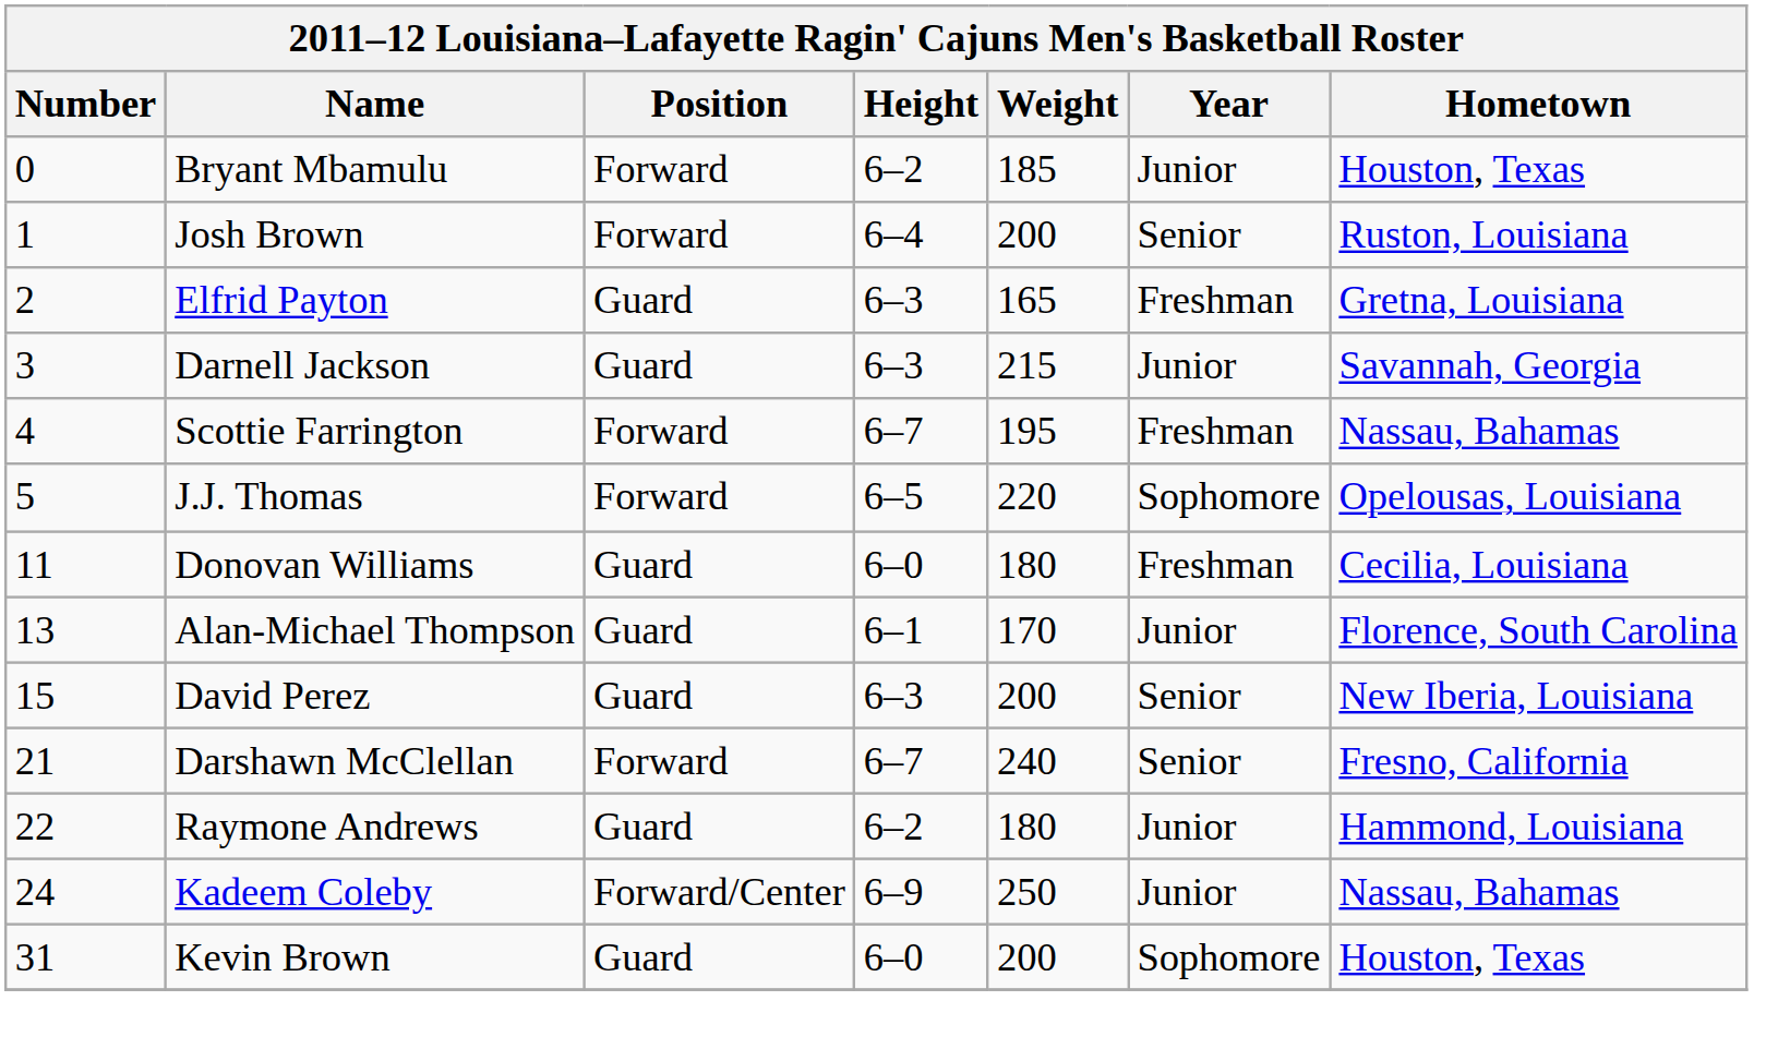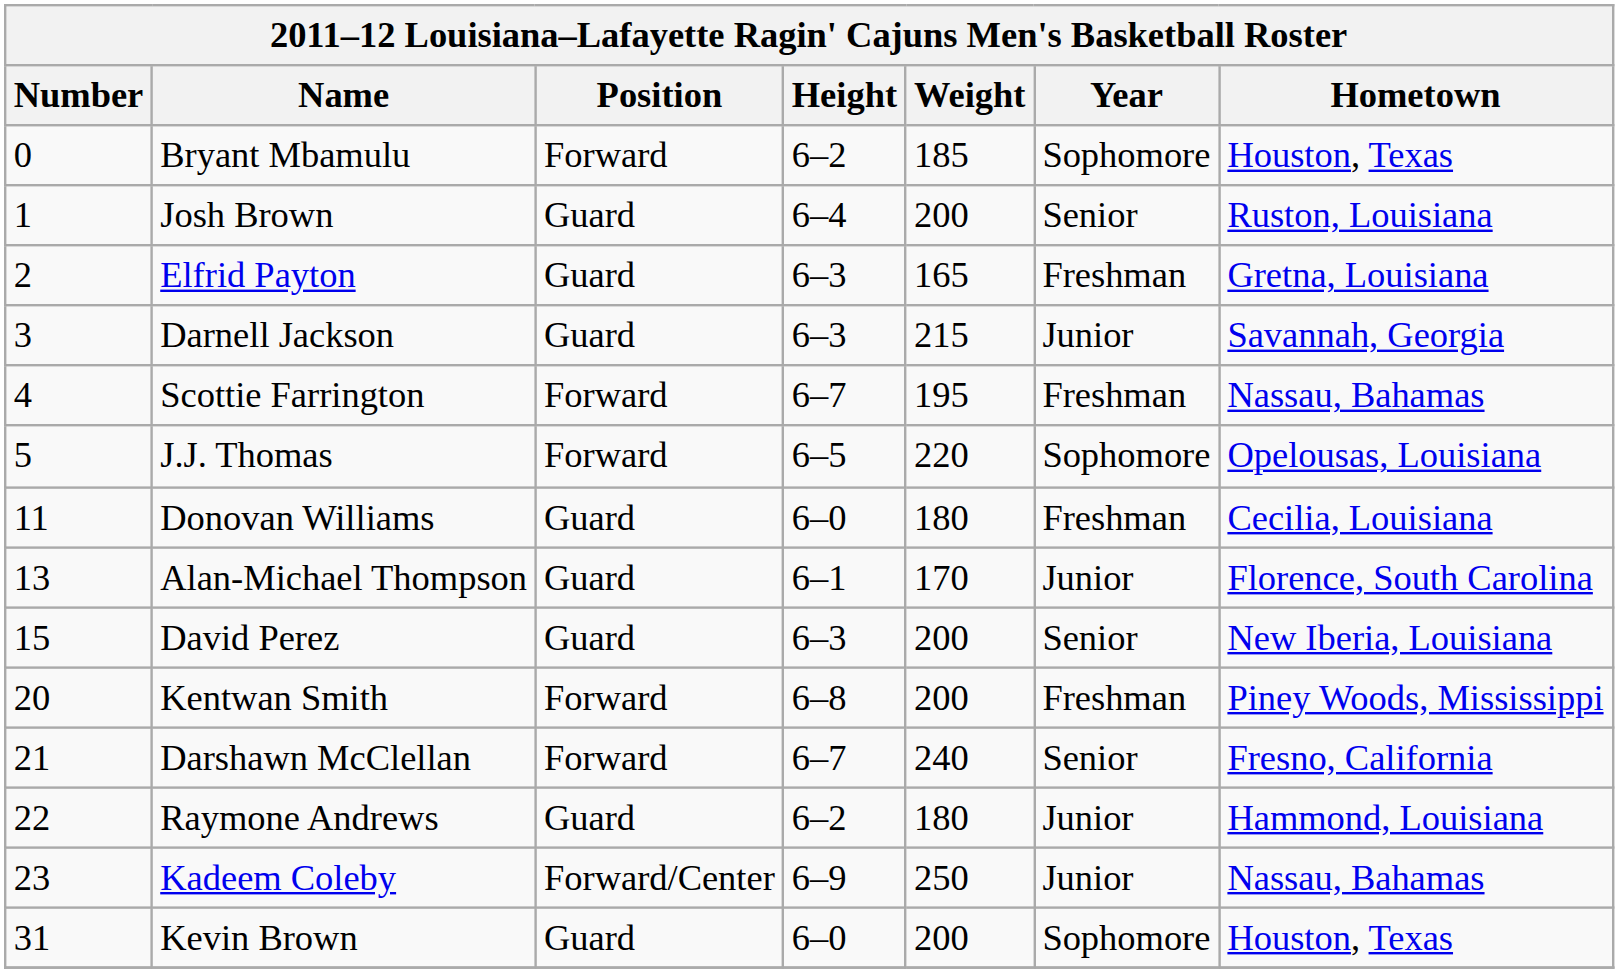Bryant Mbamulu | Year: Junior -> Sophomore
Josh Brown | Position: Forward -> Guard
+ row: 20 | Kentwan Smith | Forward | 6–8 | 200 | Freshman | Piney Woods, Mississippi
Kadeem Coleby | Number: 24 -> 23
